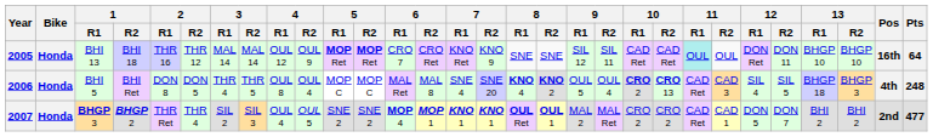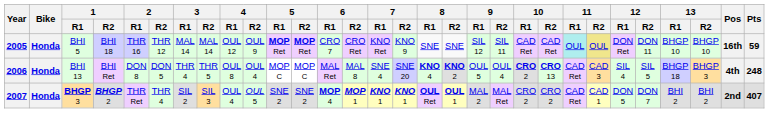2005 | 1 / R1: BHI 13 -> BHI 5
2005 | 11 / R2: no background -> khaki background
2005 | Pts: 64 -> 59
2006 | 1 / R1: BHI 5 -> BHI 13
2007 | Pts: 477 -> 407
